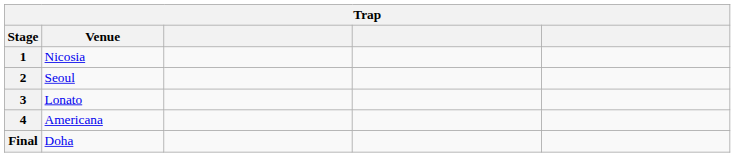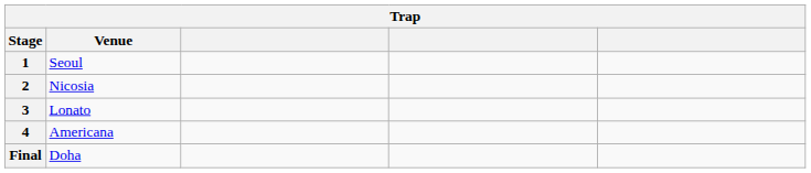1 | Venue: Nicosia -> Seoul
2 | Venue: Seoul -> Nicosia
